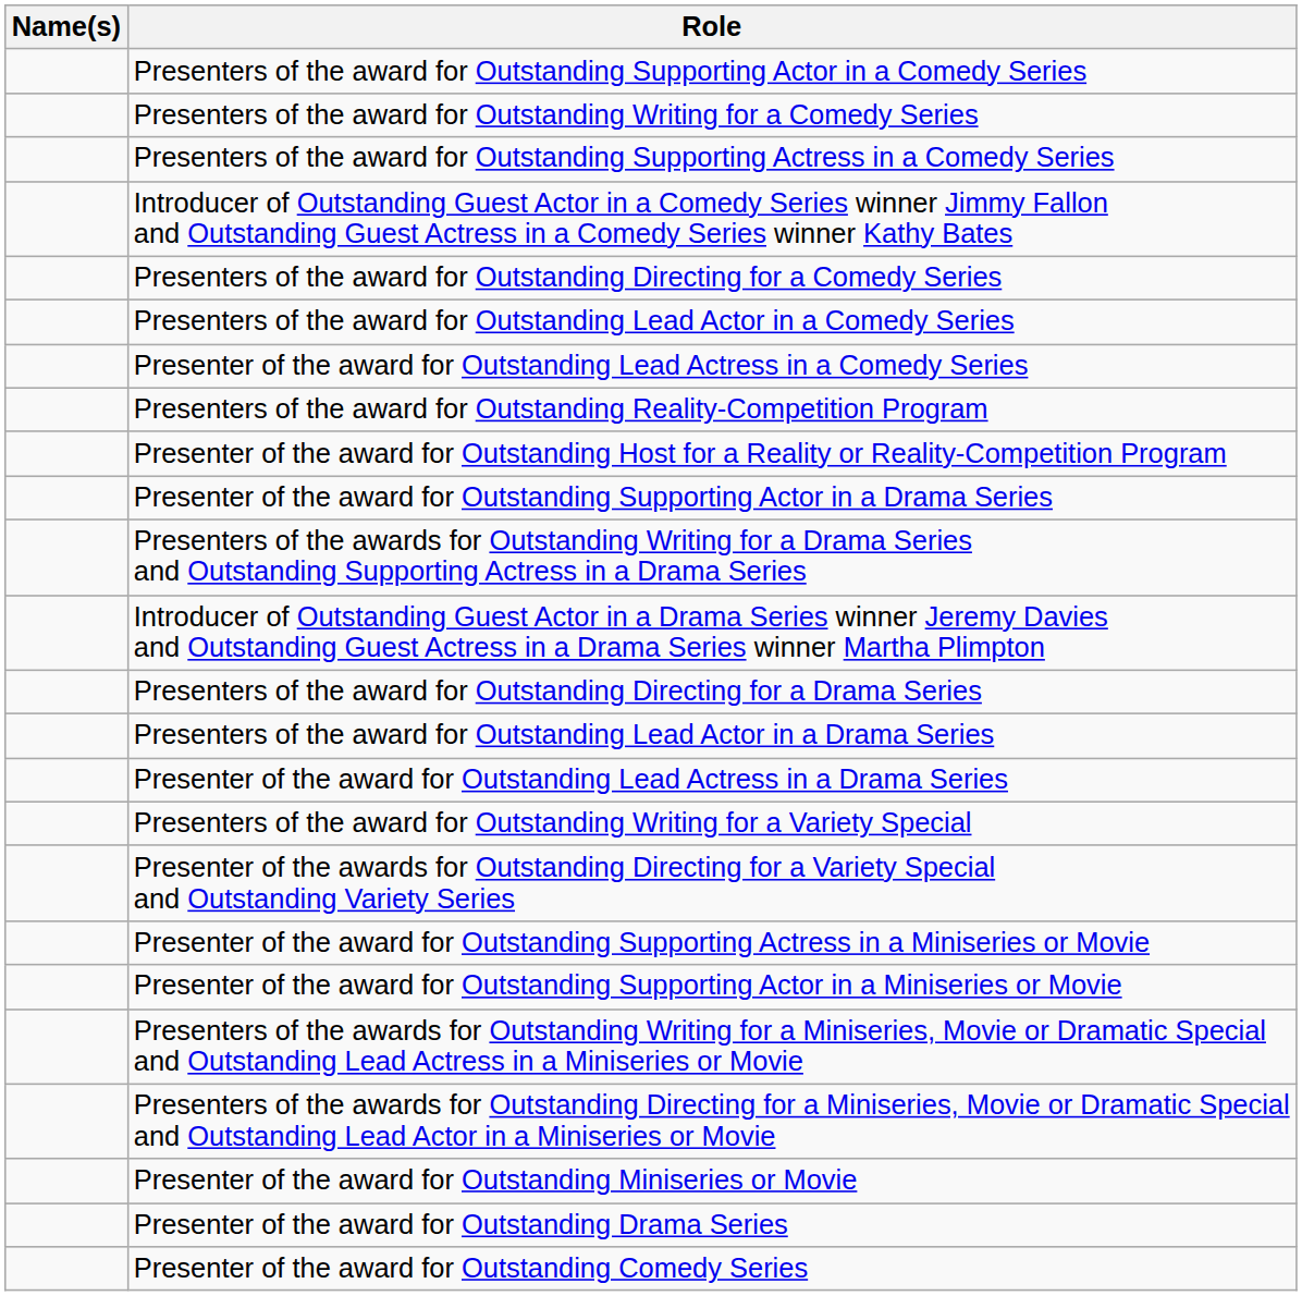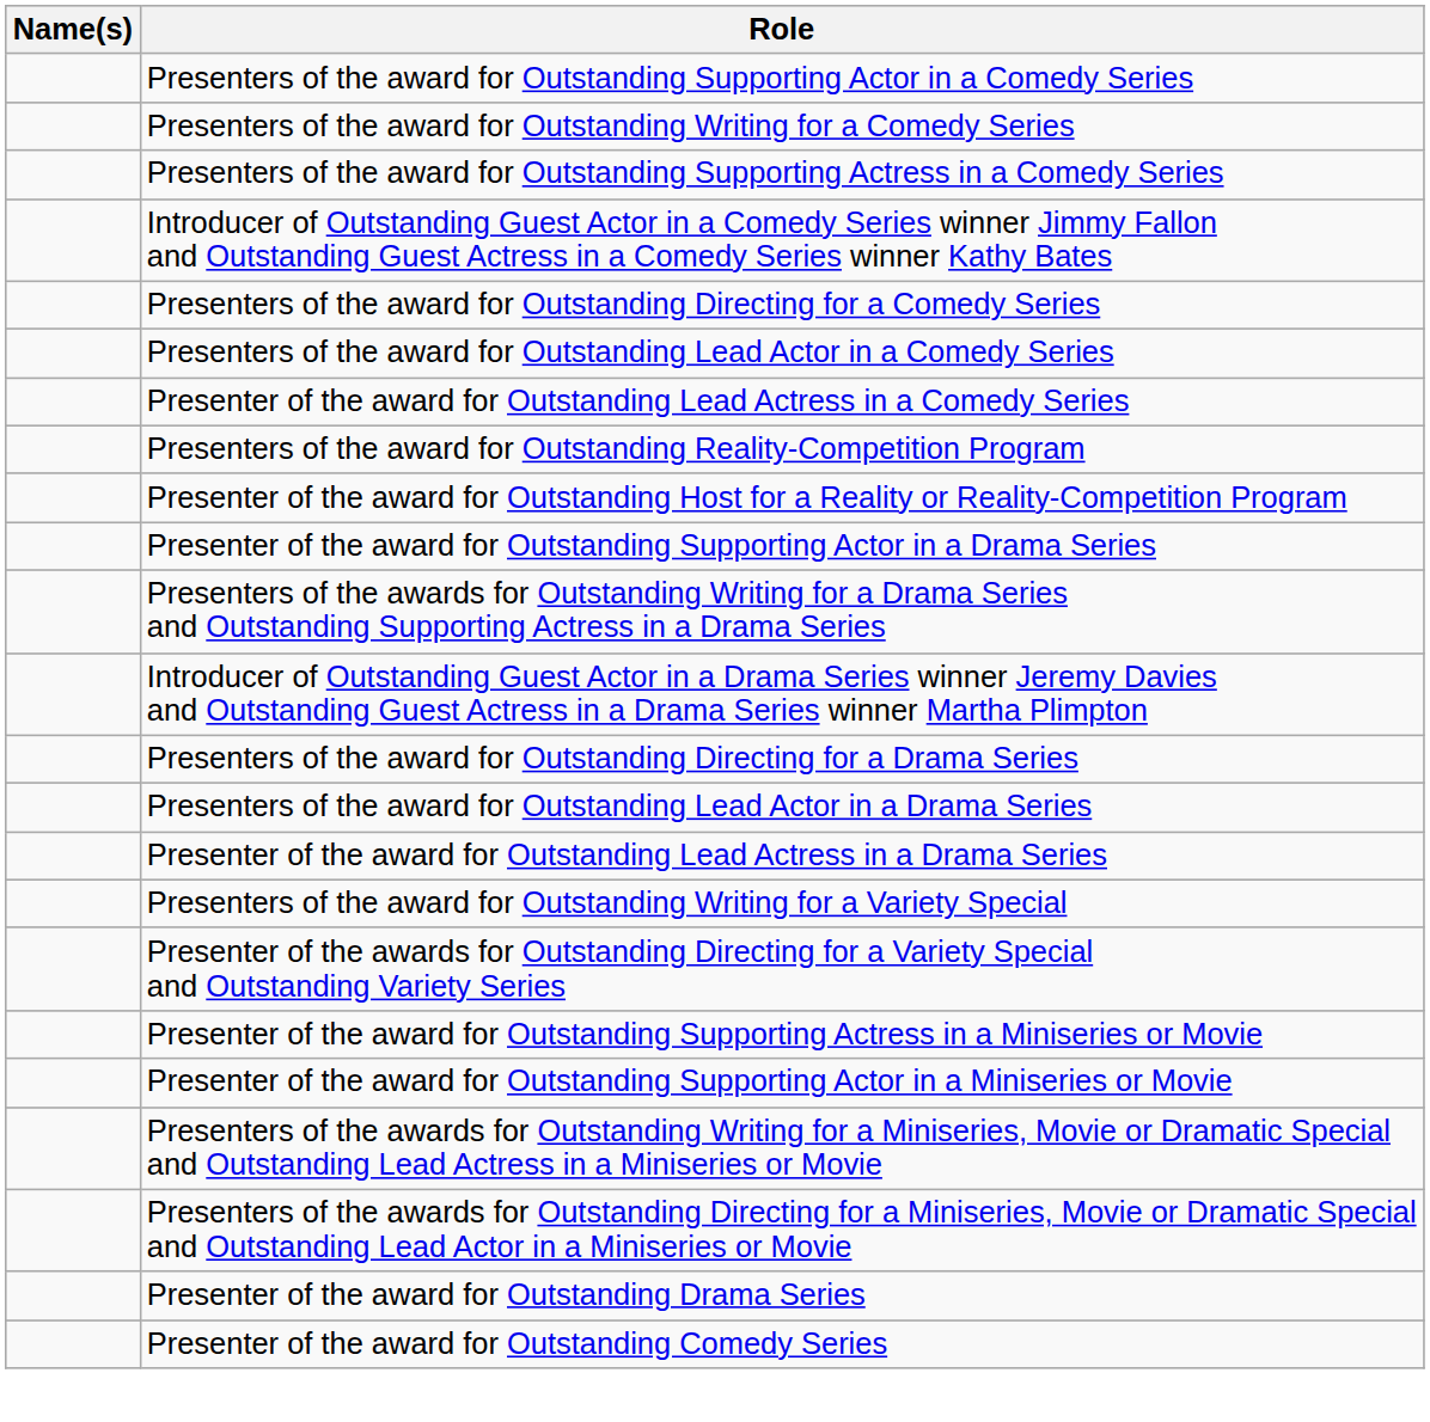- row: Presenter of the award for Outstanding Miniseries or Movie
